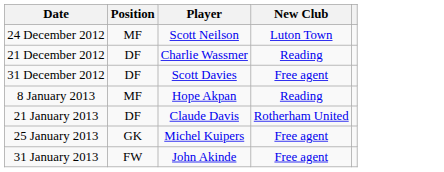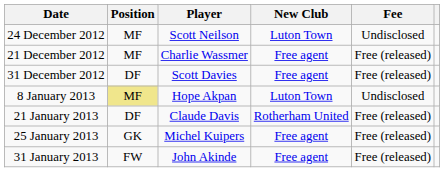+ column: Fee | Undisclosed | Free (released) | Free (released) | Undisclosed | Free (released) | Free (released) | Free (released)
21 December 2012 | Position: DF -> MF
21 December 2012 | New Club: Reading -> Free agent
8 January 2013 | Position: no background -> khaki background
8 January 2013 | New Club: Reading -> Luton Town
